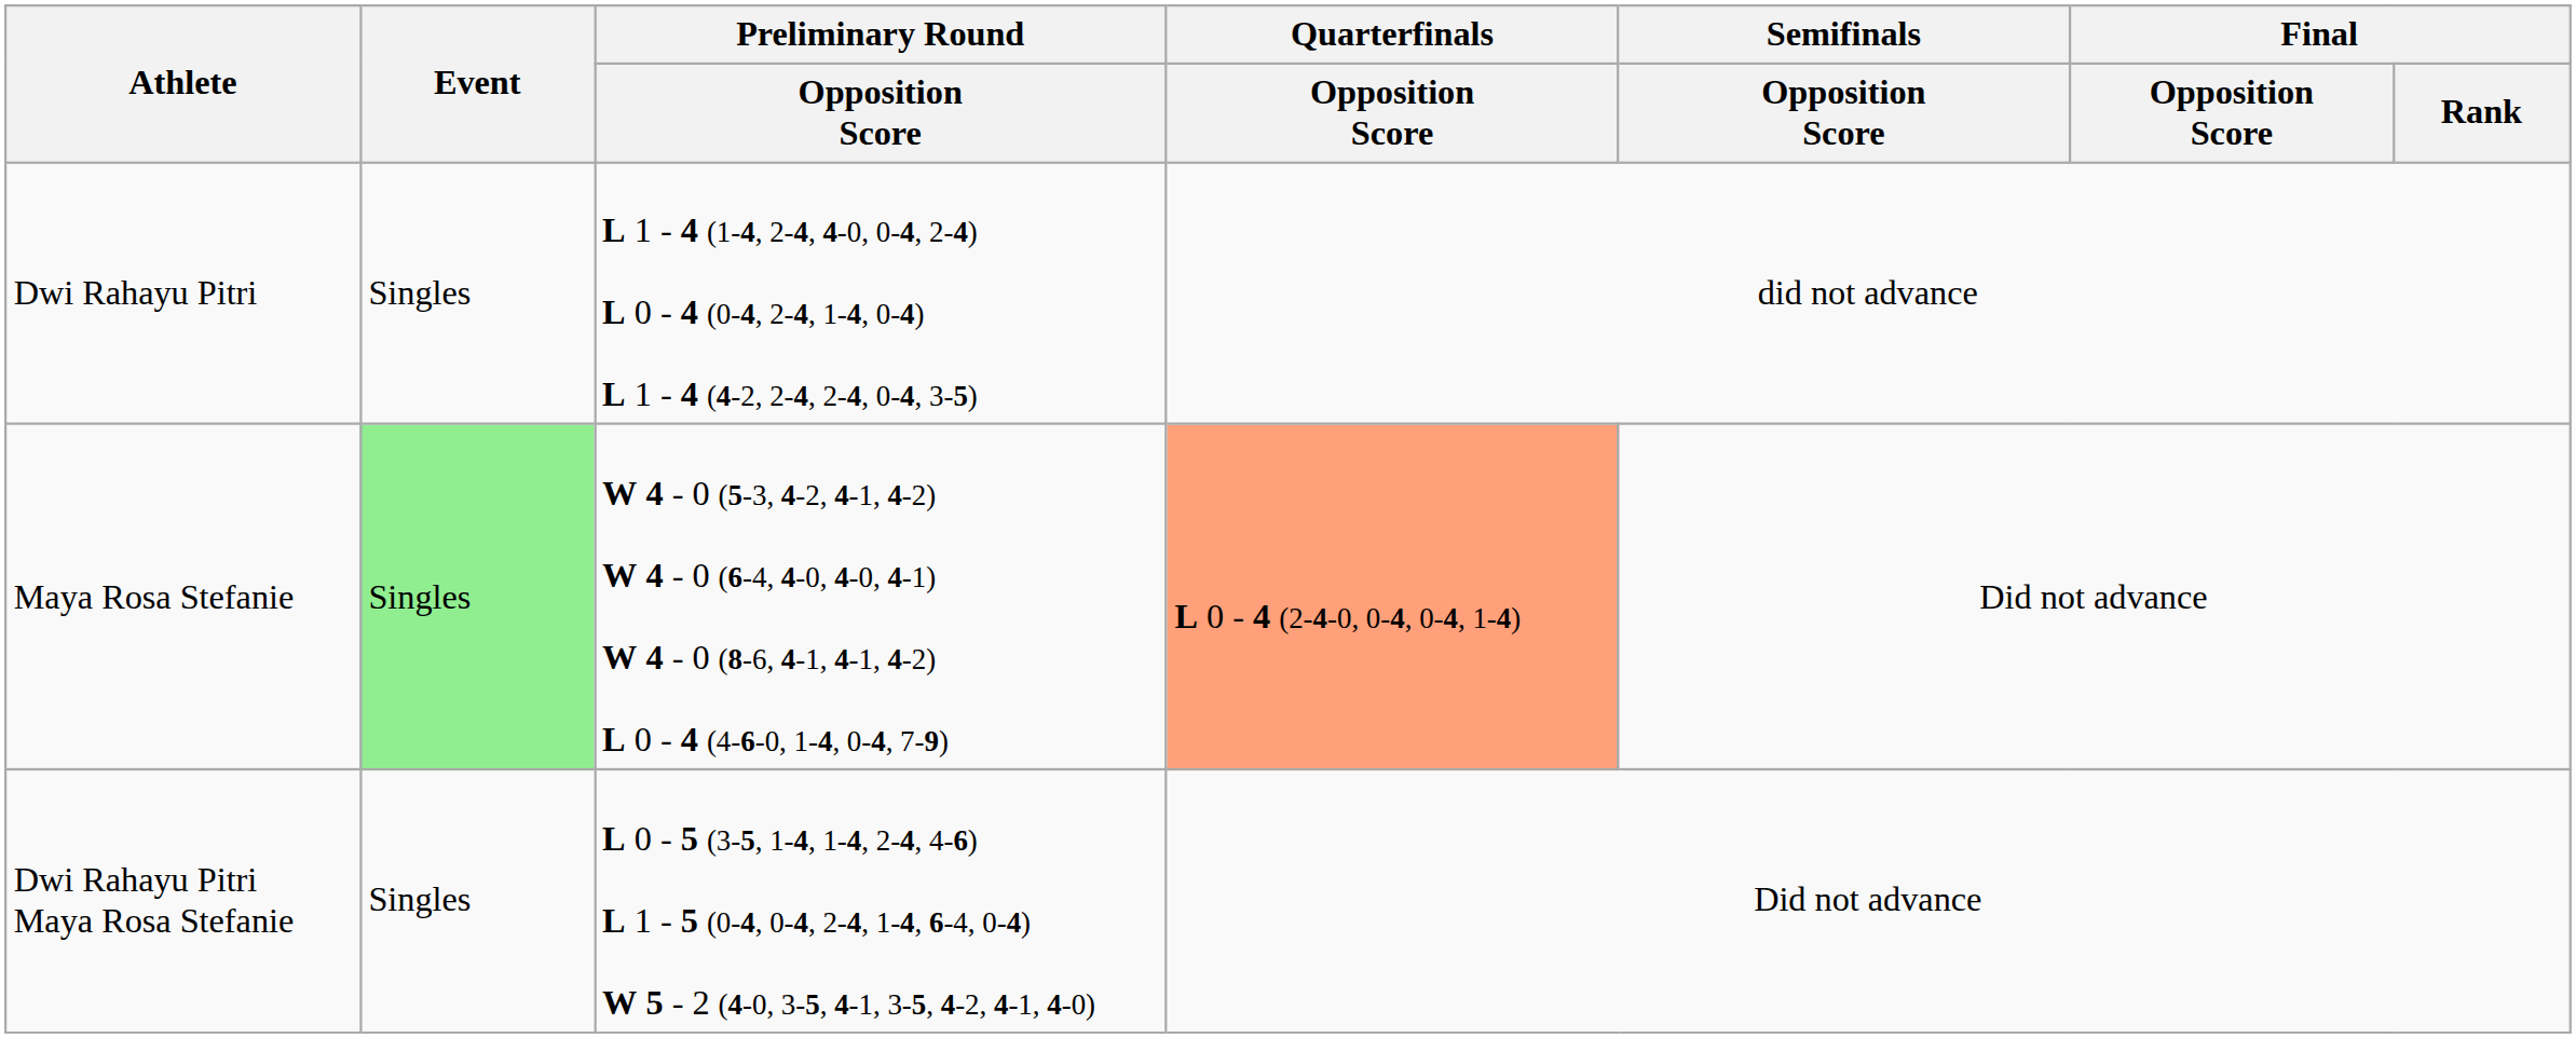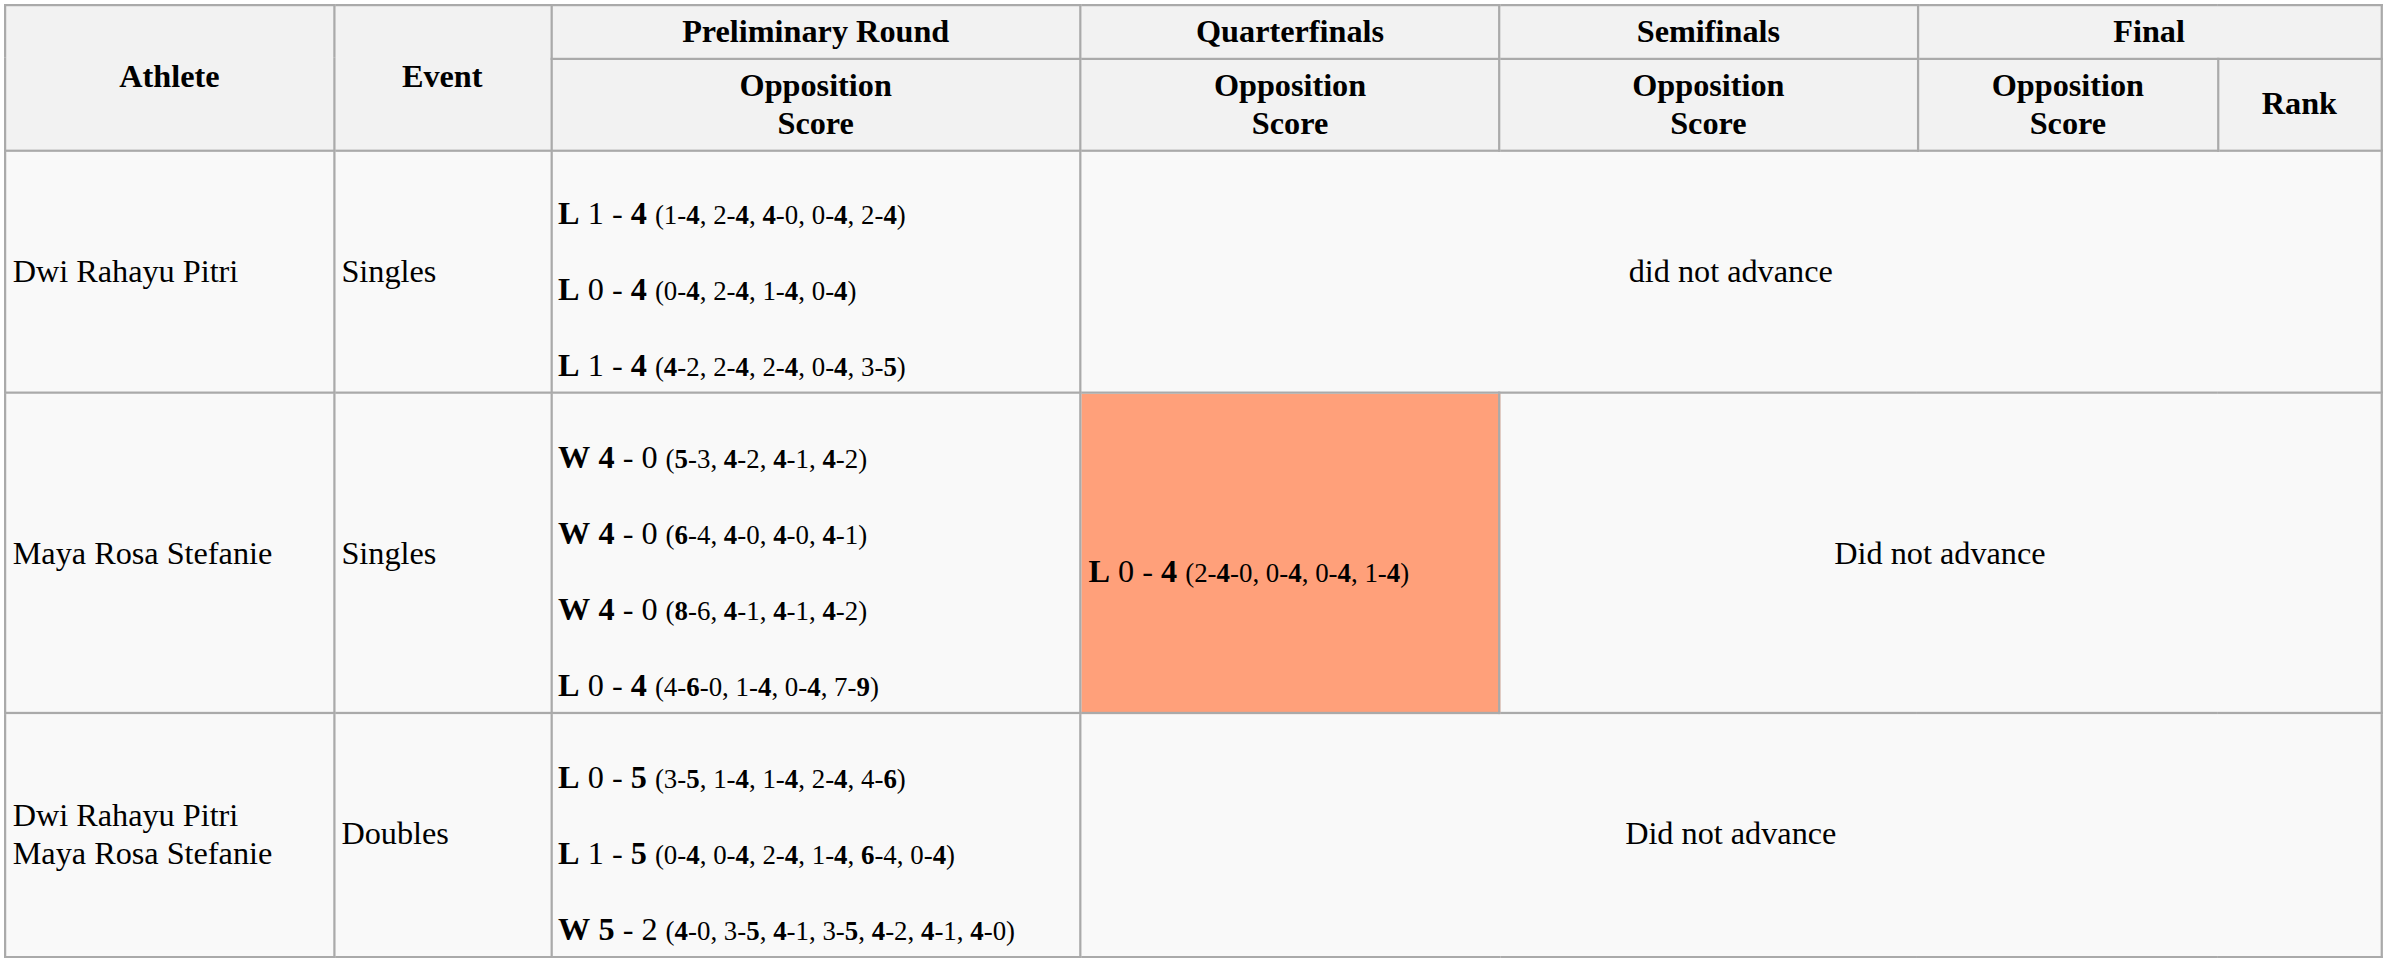Maya Rosa Stefanie | Event: lightgreen background -> no background
Dwi Rahayu Pitri Maya Rosa Stefanie | Event: Singles -> Doubles
